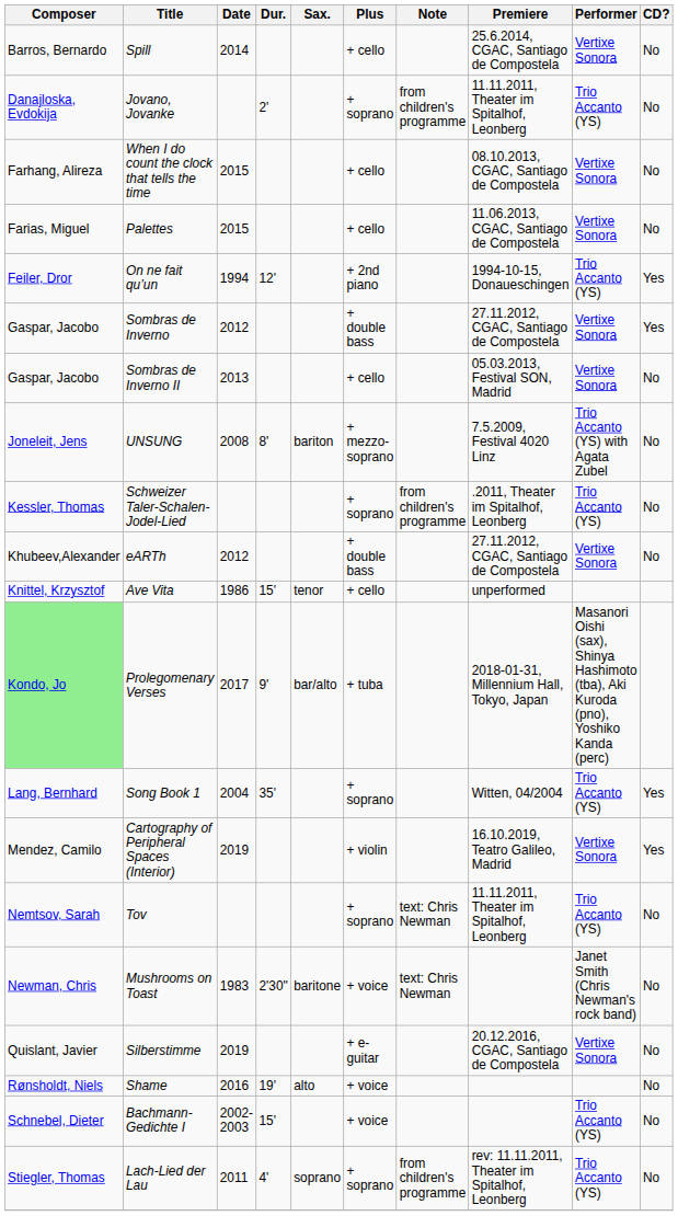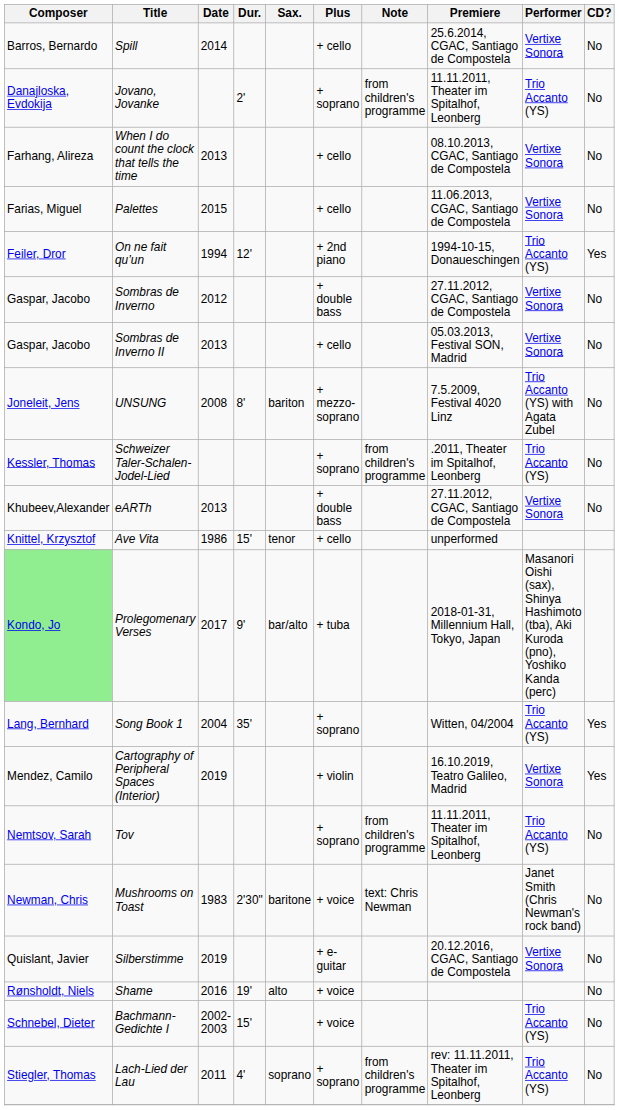When I do count the clock that tells the time | Date: 2015 -> 2013
Sombras de Inverno | CD?: Yes -> No
eARTh | Date: 2012 -> 2013
Tov | Note: text: Chris Newman -> from children's programme
